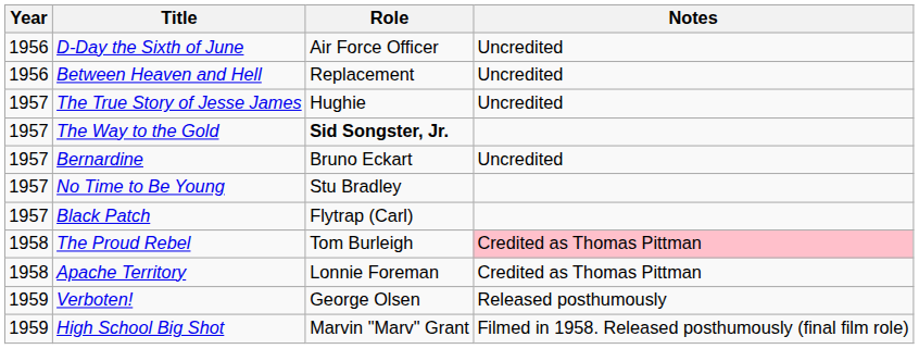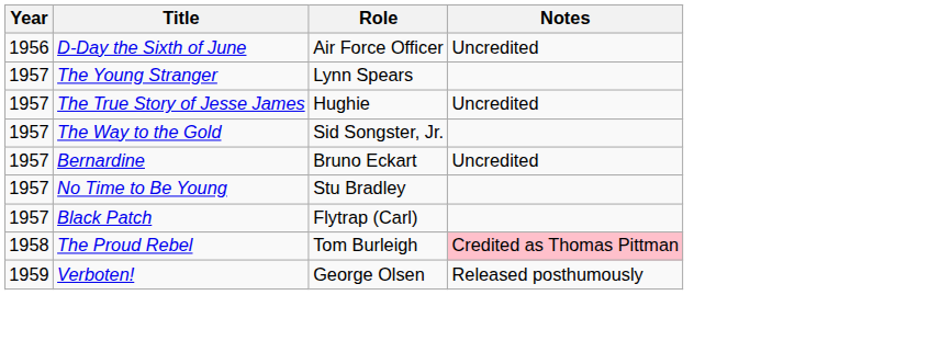- row: 1956 | Between Heaven and Hell | Replacement | Uncredited
+ row: 1957 | The Young Stranger | Lynn Spears
The Way to the Gold | Role: bold -> normal
- row: 1958 | Apache Territory | Lonnie Foreman | Credited as Thomas Pittman
- row: 1959 | High School Big Shot | Marvin "Marv" Grant | Filmed in 1958. Released posthumously (final film role)
